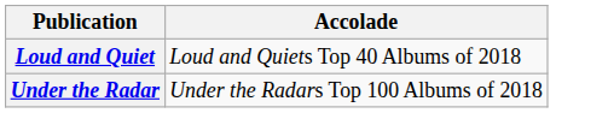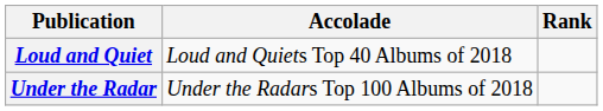+ column: Rank
